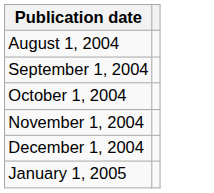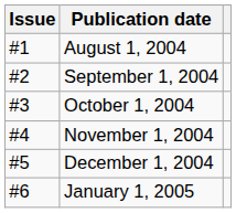+ column: Issue | #1 | #2 | #3 | #4 | #5 | #6
